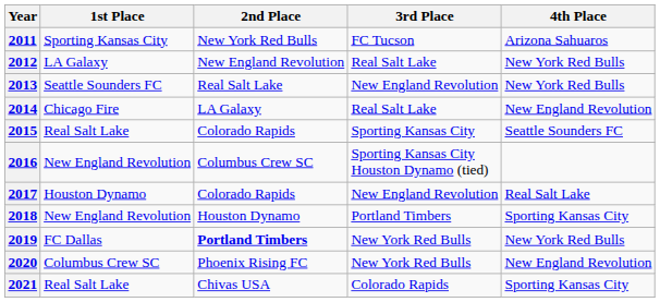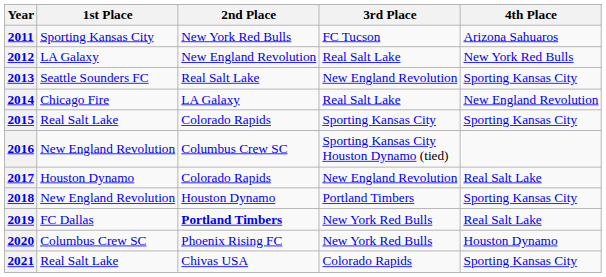2013 | 4th Place: New York Red Bulls -> Sporting Kansas City
2015 | 4th Place: Seattle Sounders FC -> Sporting Kansas City
2019 | 4th Place: New York Red Bulls -> Real Salt Lake
2020 | 4th Place: New England Revolution -> Houston Dynamo
